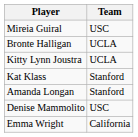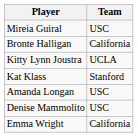Bronte Halligan | Team: UCLA -> California
Amanda Longan | Team: Stanford -> USC
